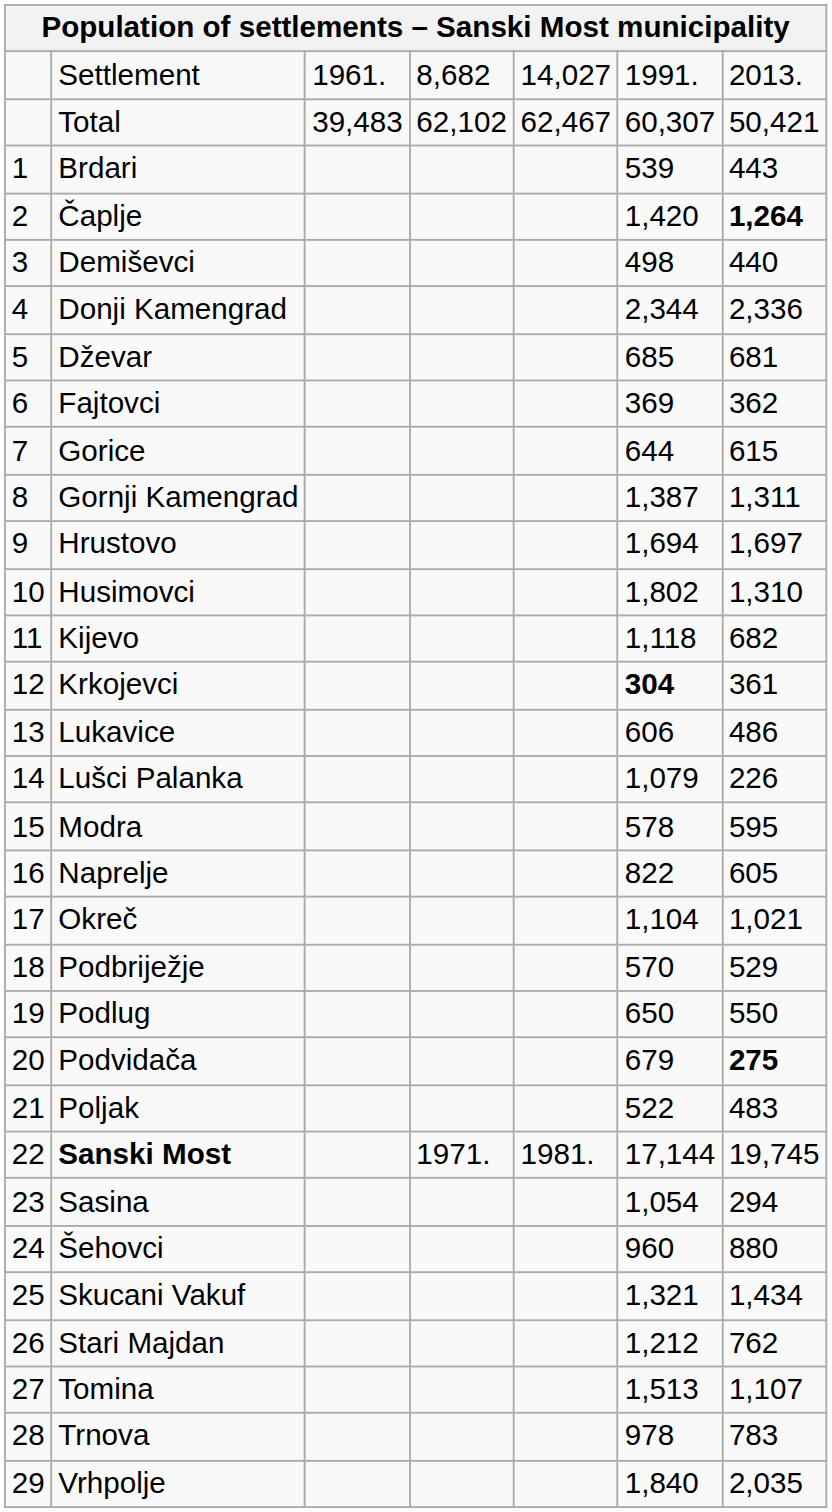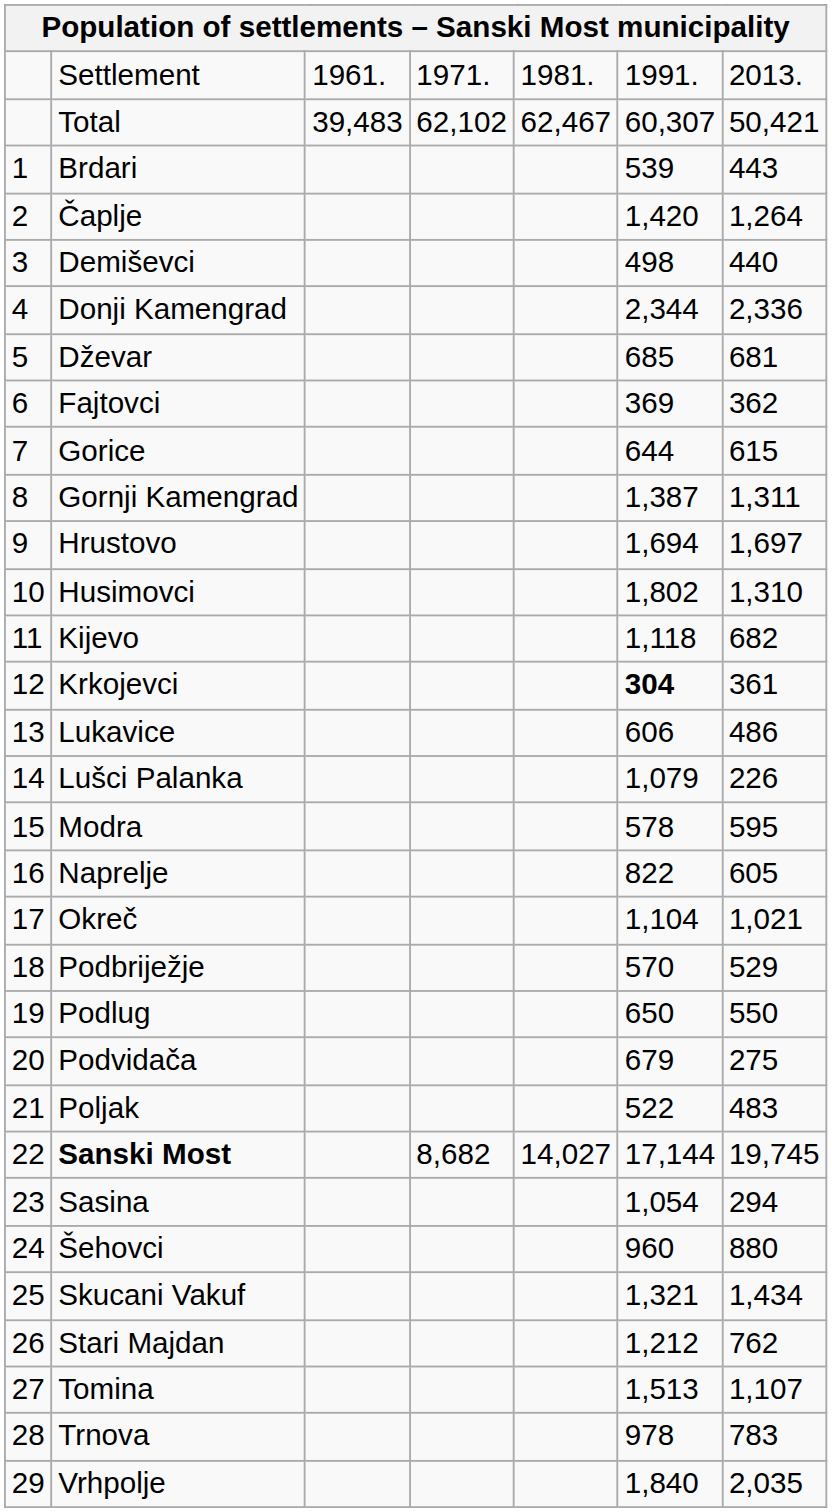Settlement | column 4: 8,682 -> 1971.
Settlement | column 5: 14,027 -> 1981.
Čaplje | column 7: bold -> normal
Podvidača | column 7: bold -> normal
Sanski Most | column 4: 1971. -> 8,682
Sanski Most | column 5: 1981. -> 14,027
